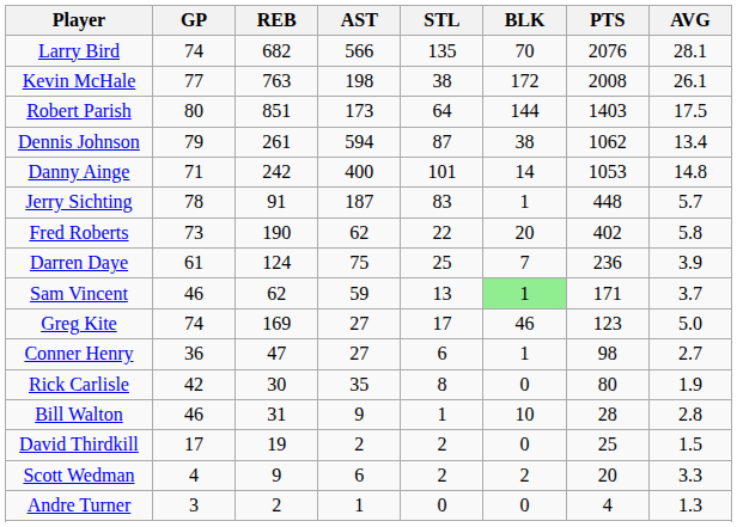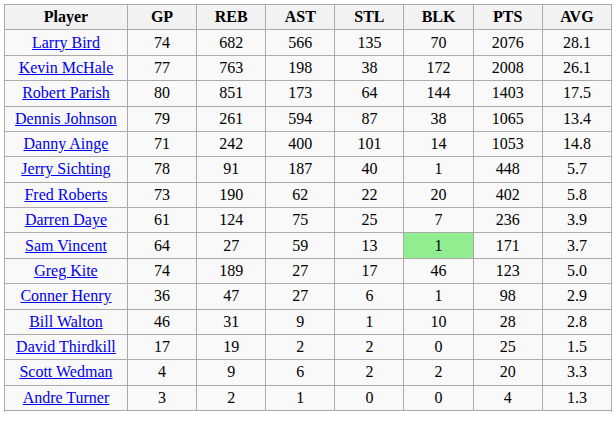Dennis Johnson | PTS: 1062 -> 1065
Jerry Sichting | STL: 83 -> 40
Sam Vincent | GP: 46 -> 64
Sam Vincent | REB: 62 -> 27
Greg Kite | REB: 169 -> 189
Conner Henry | AVG: 2.7 -> 2.9
- row: Rick Carlisle | 42 | 30 | 35 | 8 | 0 | 80 | 1.9
